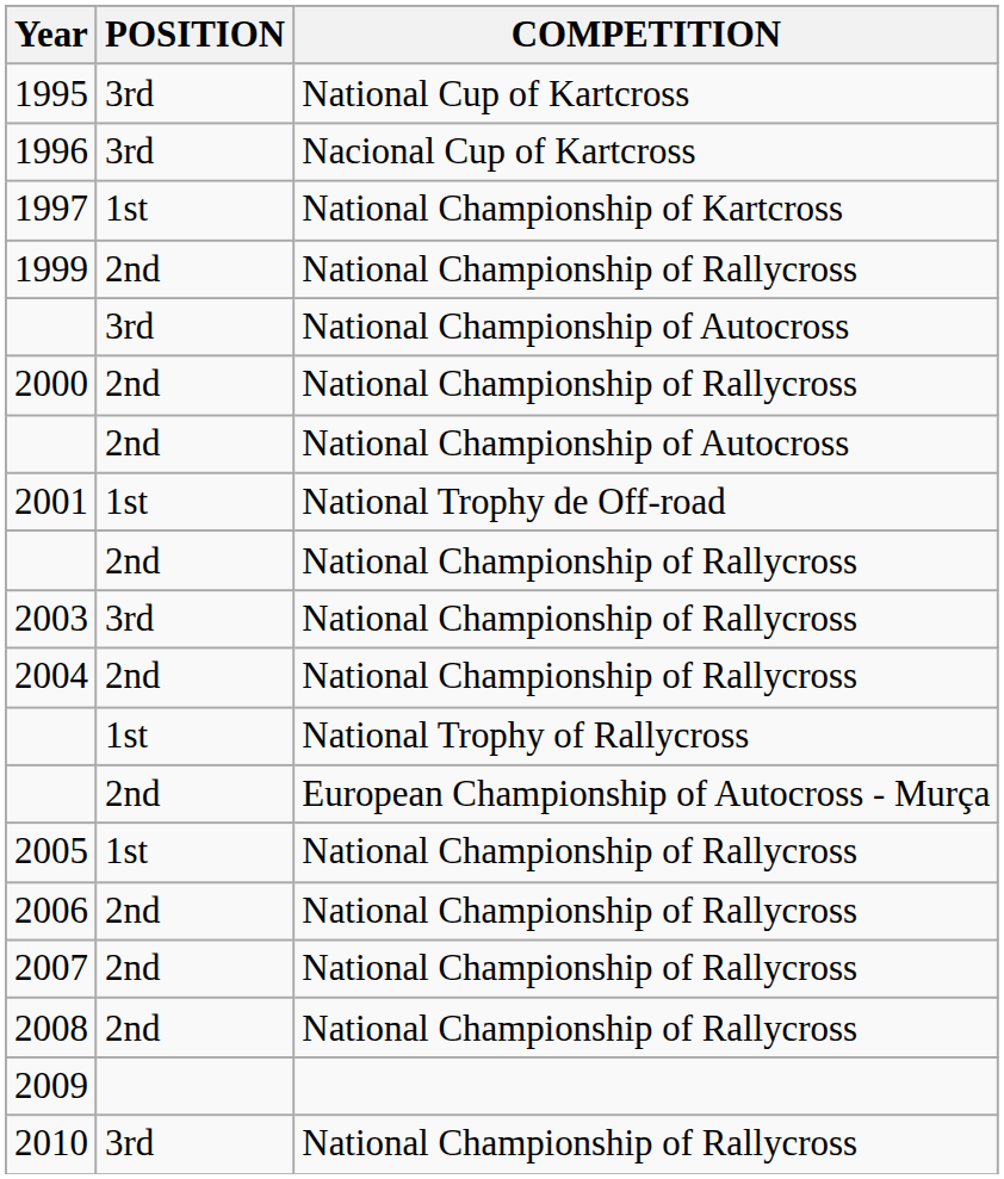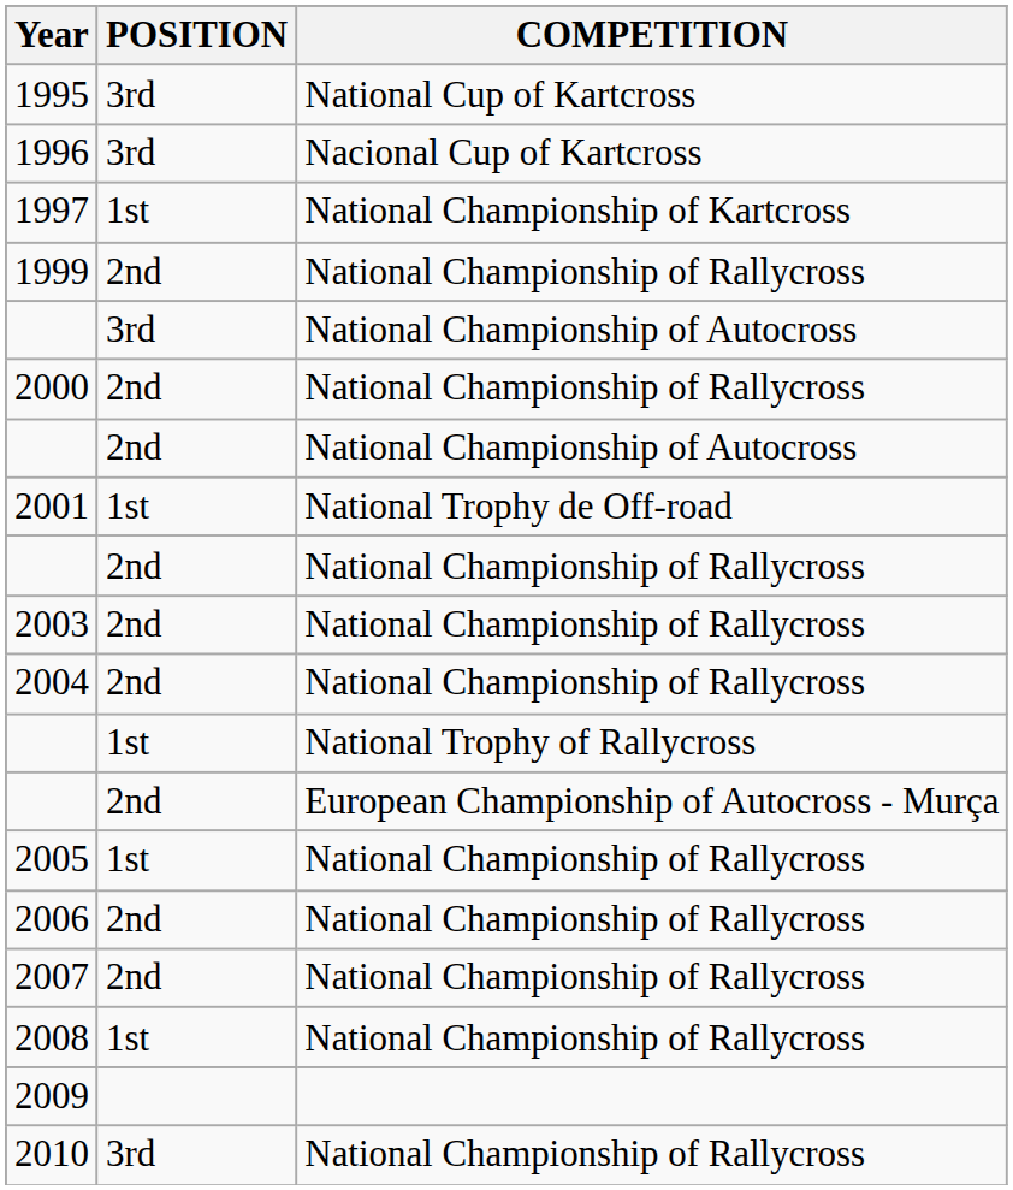2003 | POSITION: 3rd -> 2nd
2008 | POSITION: 2nd -> 1st
